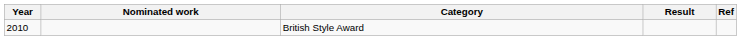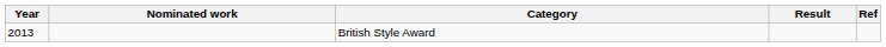British Style Award | Year: 2010 -> 2013
